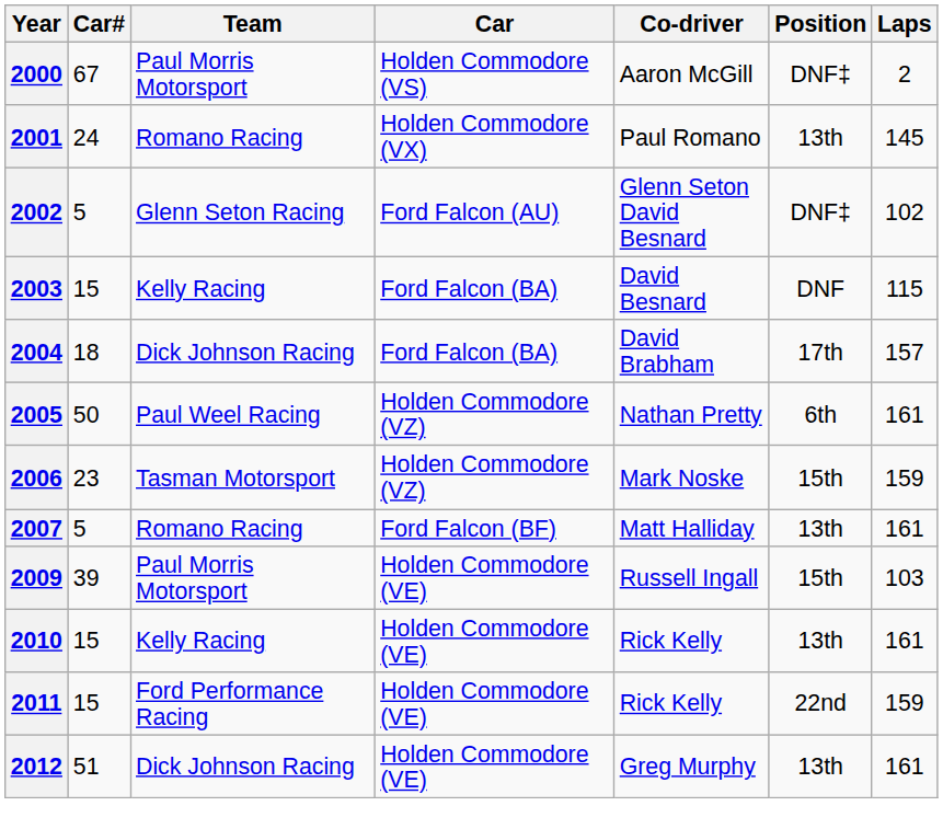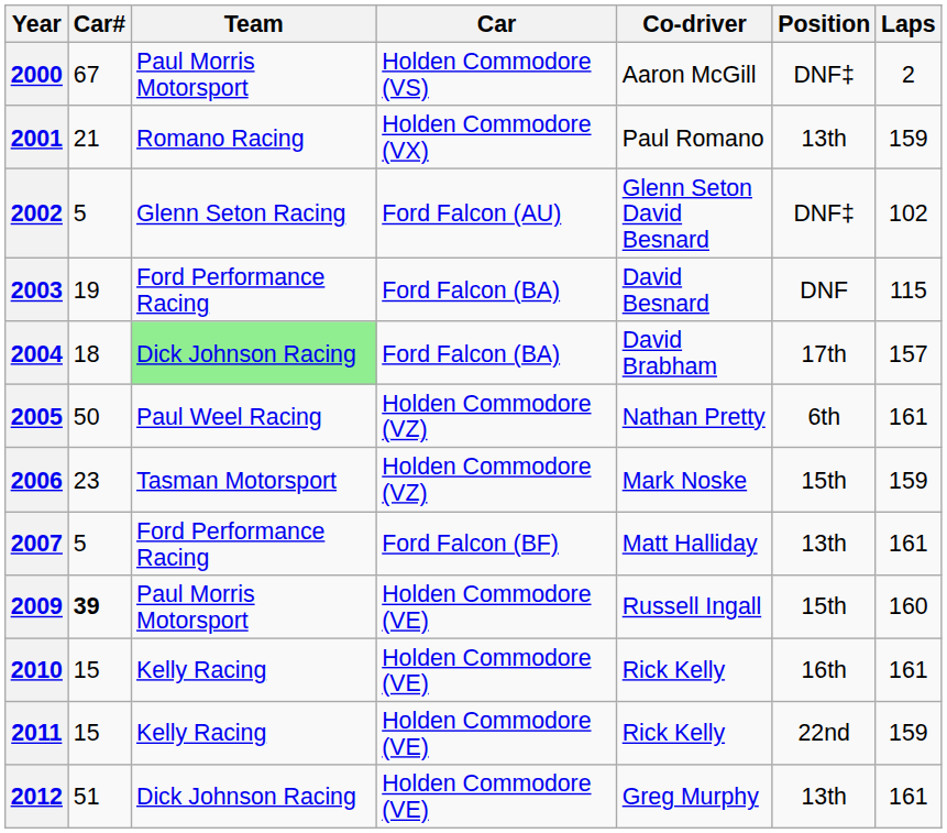2001 | Car#: 24 -> 21
2001 | Laps: 145 -> 159
2003 | Car#: 15 -> 19
2003 | Team: Kelly Racing -> Ford Performance Racing
2004 | Team: no background -> lightgreen background
2007 | Team: Romano Racing -> Ford Performance Racing
2009 | Car#: normal -> bold
2009 | Laps: 103 -> 160
2010 | Position: 13th -> 16th
2011 | Team: Ford Performance Racing -> Kelly Racing
